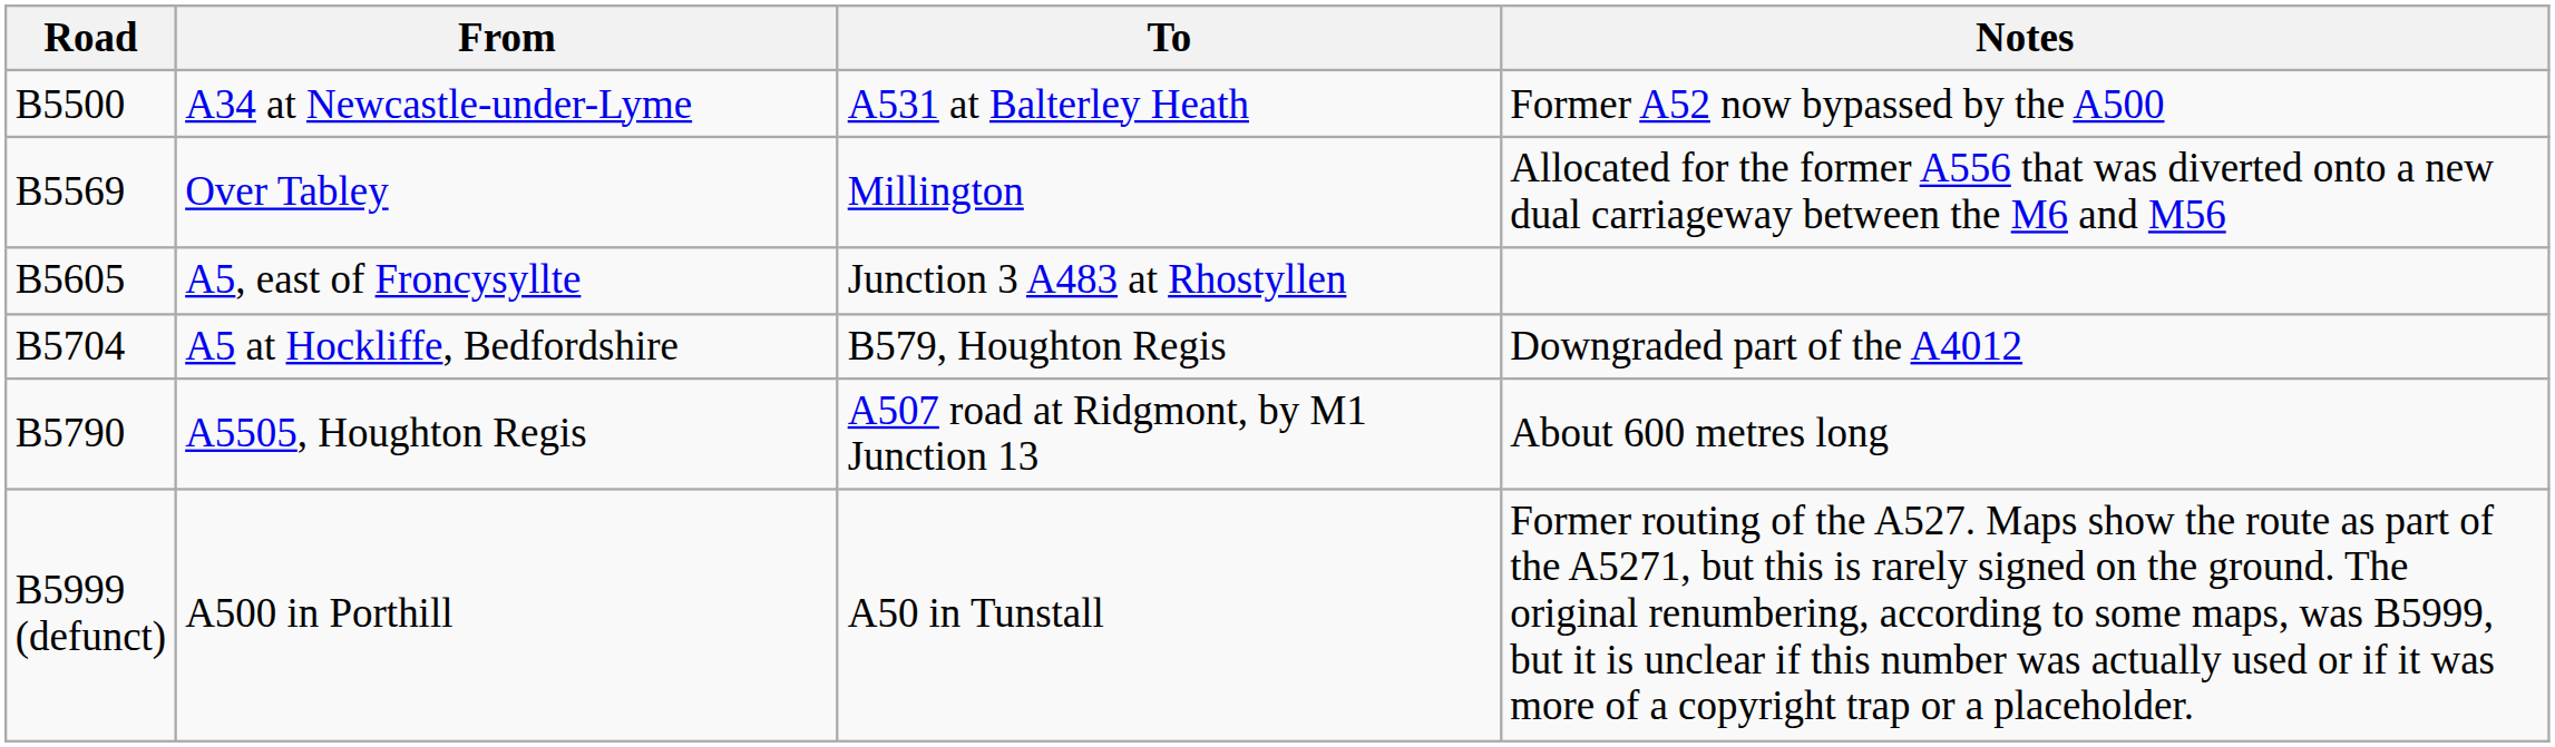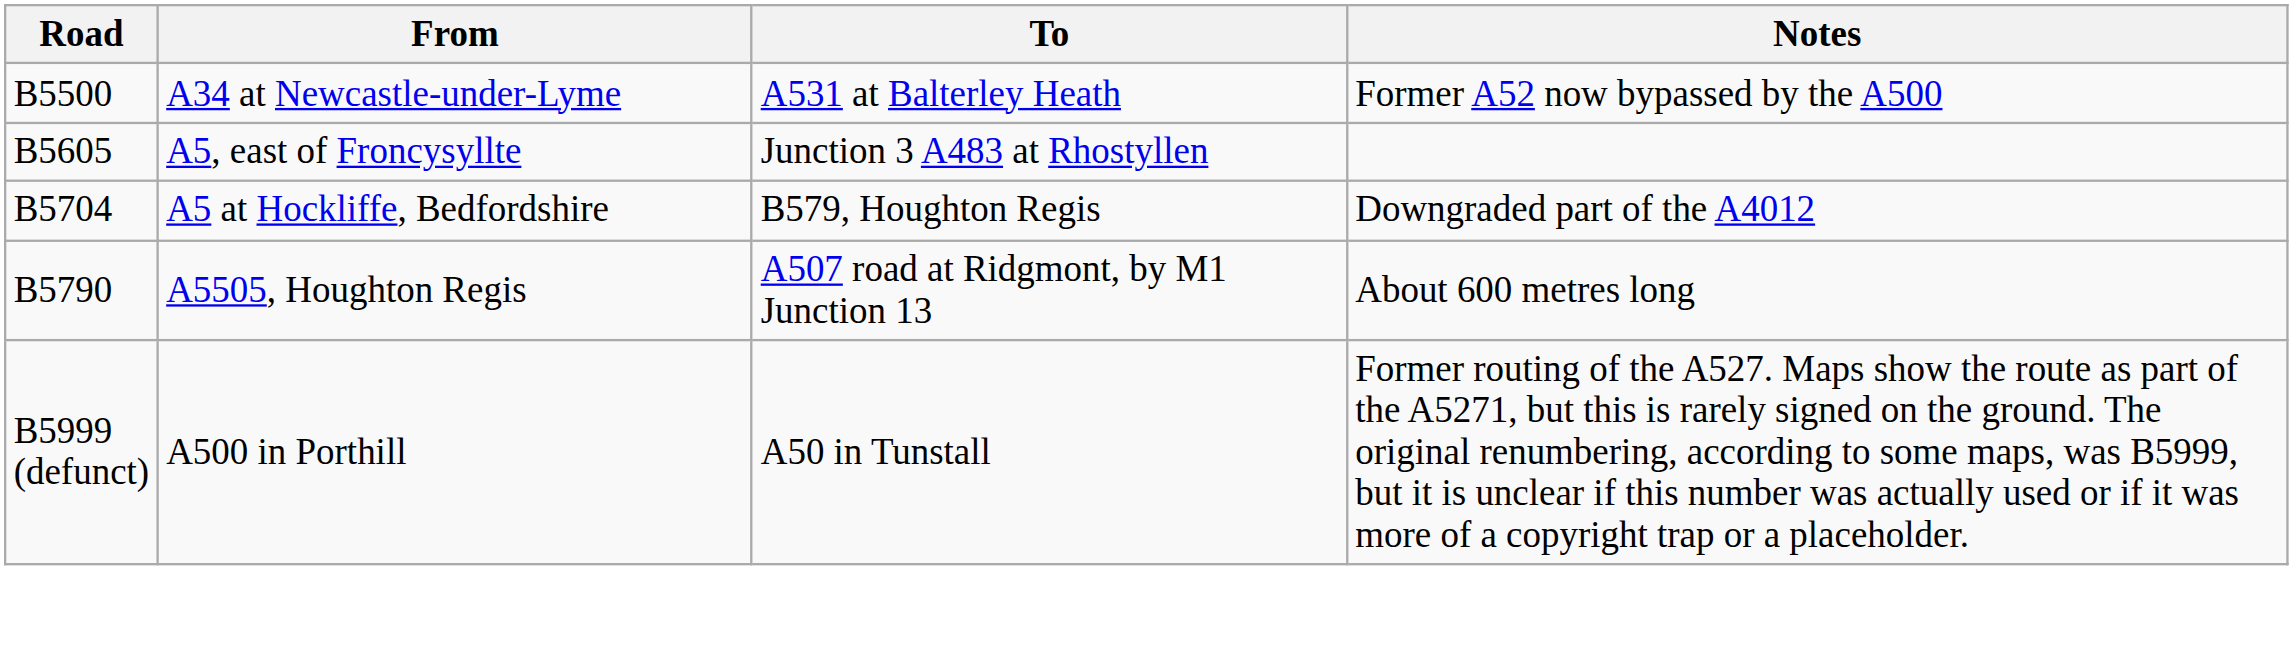- row: B5569 | Over Tabley | Millington | Allocated for the former A556 that was diverted onto a new dual carriageway between the M6 and M56
